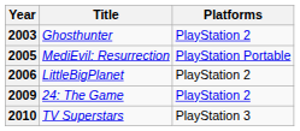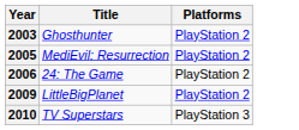2005 | Platforms: PlayStation Portable -> PlayStation 2
2006 | Title: LittleBigPlanet -> 24: The Game
2009 | Title: 24: The Game -> LittleBigPlanet
